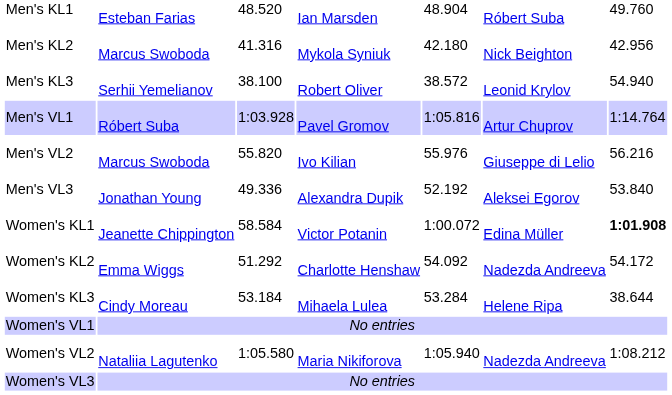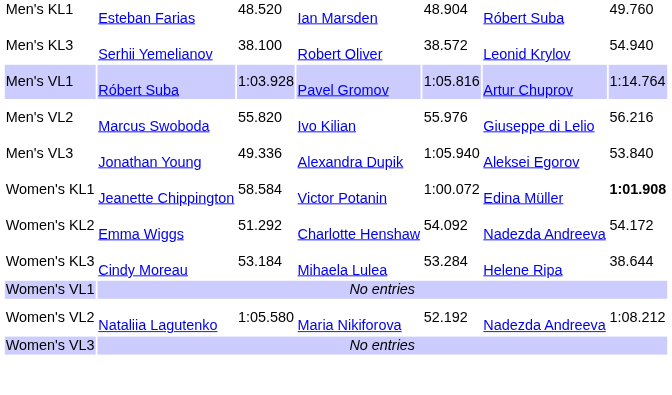- row: Men's KL2 | Marcus Swoboda | 41.316 | Mykola Syniuk | 42.180 | Nick Beighton | 42.956
Men's VL3 | column 5: 52.192 -> 1:05.940
Women's VL2 | column 5: 1:05.940 -> 52.192
